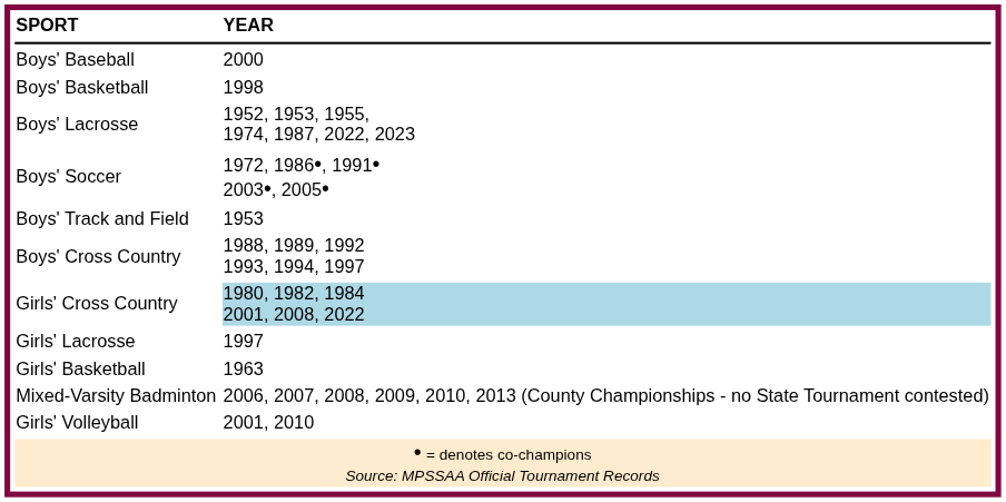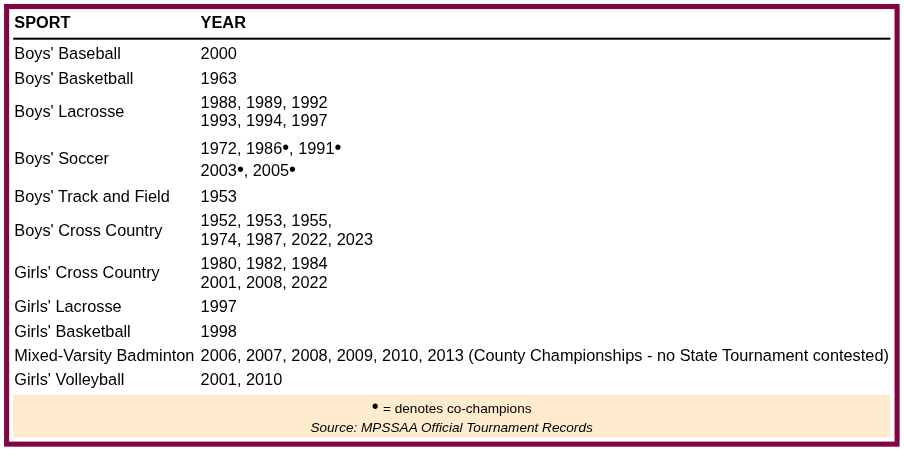Boys' Basketball | YEAR: 1998 -> 1963
Boys' Lacrosse | YEAR: 1952, 1953, 1955, 1974, 1987, 2022, 2023 -> 1988, 1989, 1992 1993, 1994, 1997
Boys' Cross Country | YEAR: 1988, 1989, 1992 1993, 1994, 1997 -> 1952, 1953, 1955, 1974, 1987, 2022, 2023
Girls' Cross Country | YEAR: lightblue background -> no background
Girls' Basketball | YEAR: 1963 -> 1998
